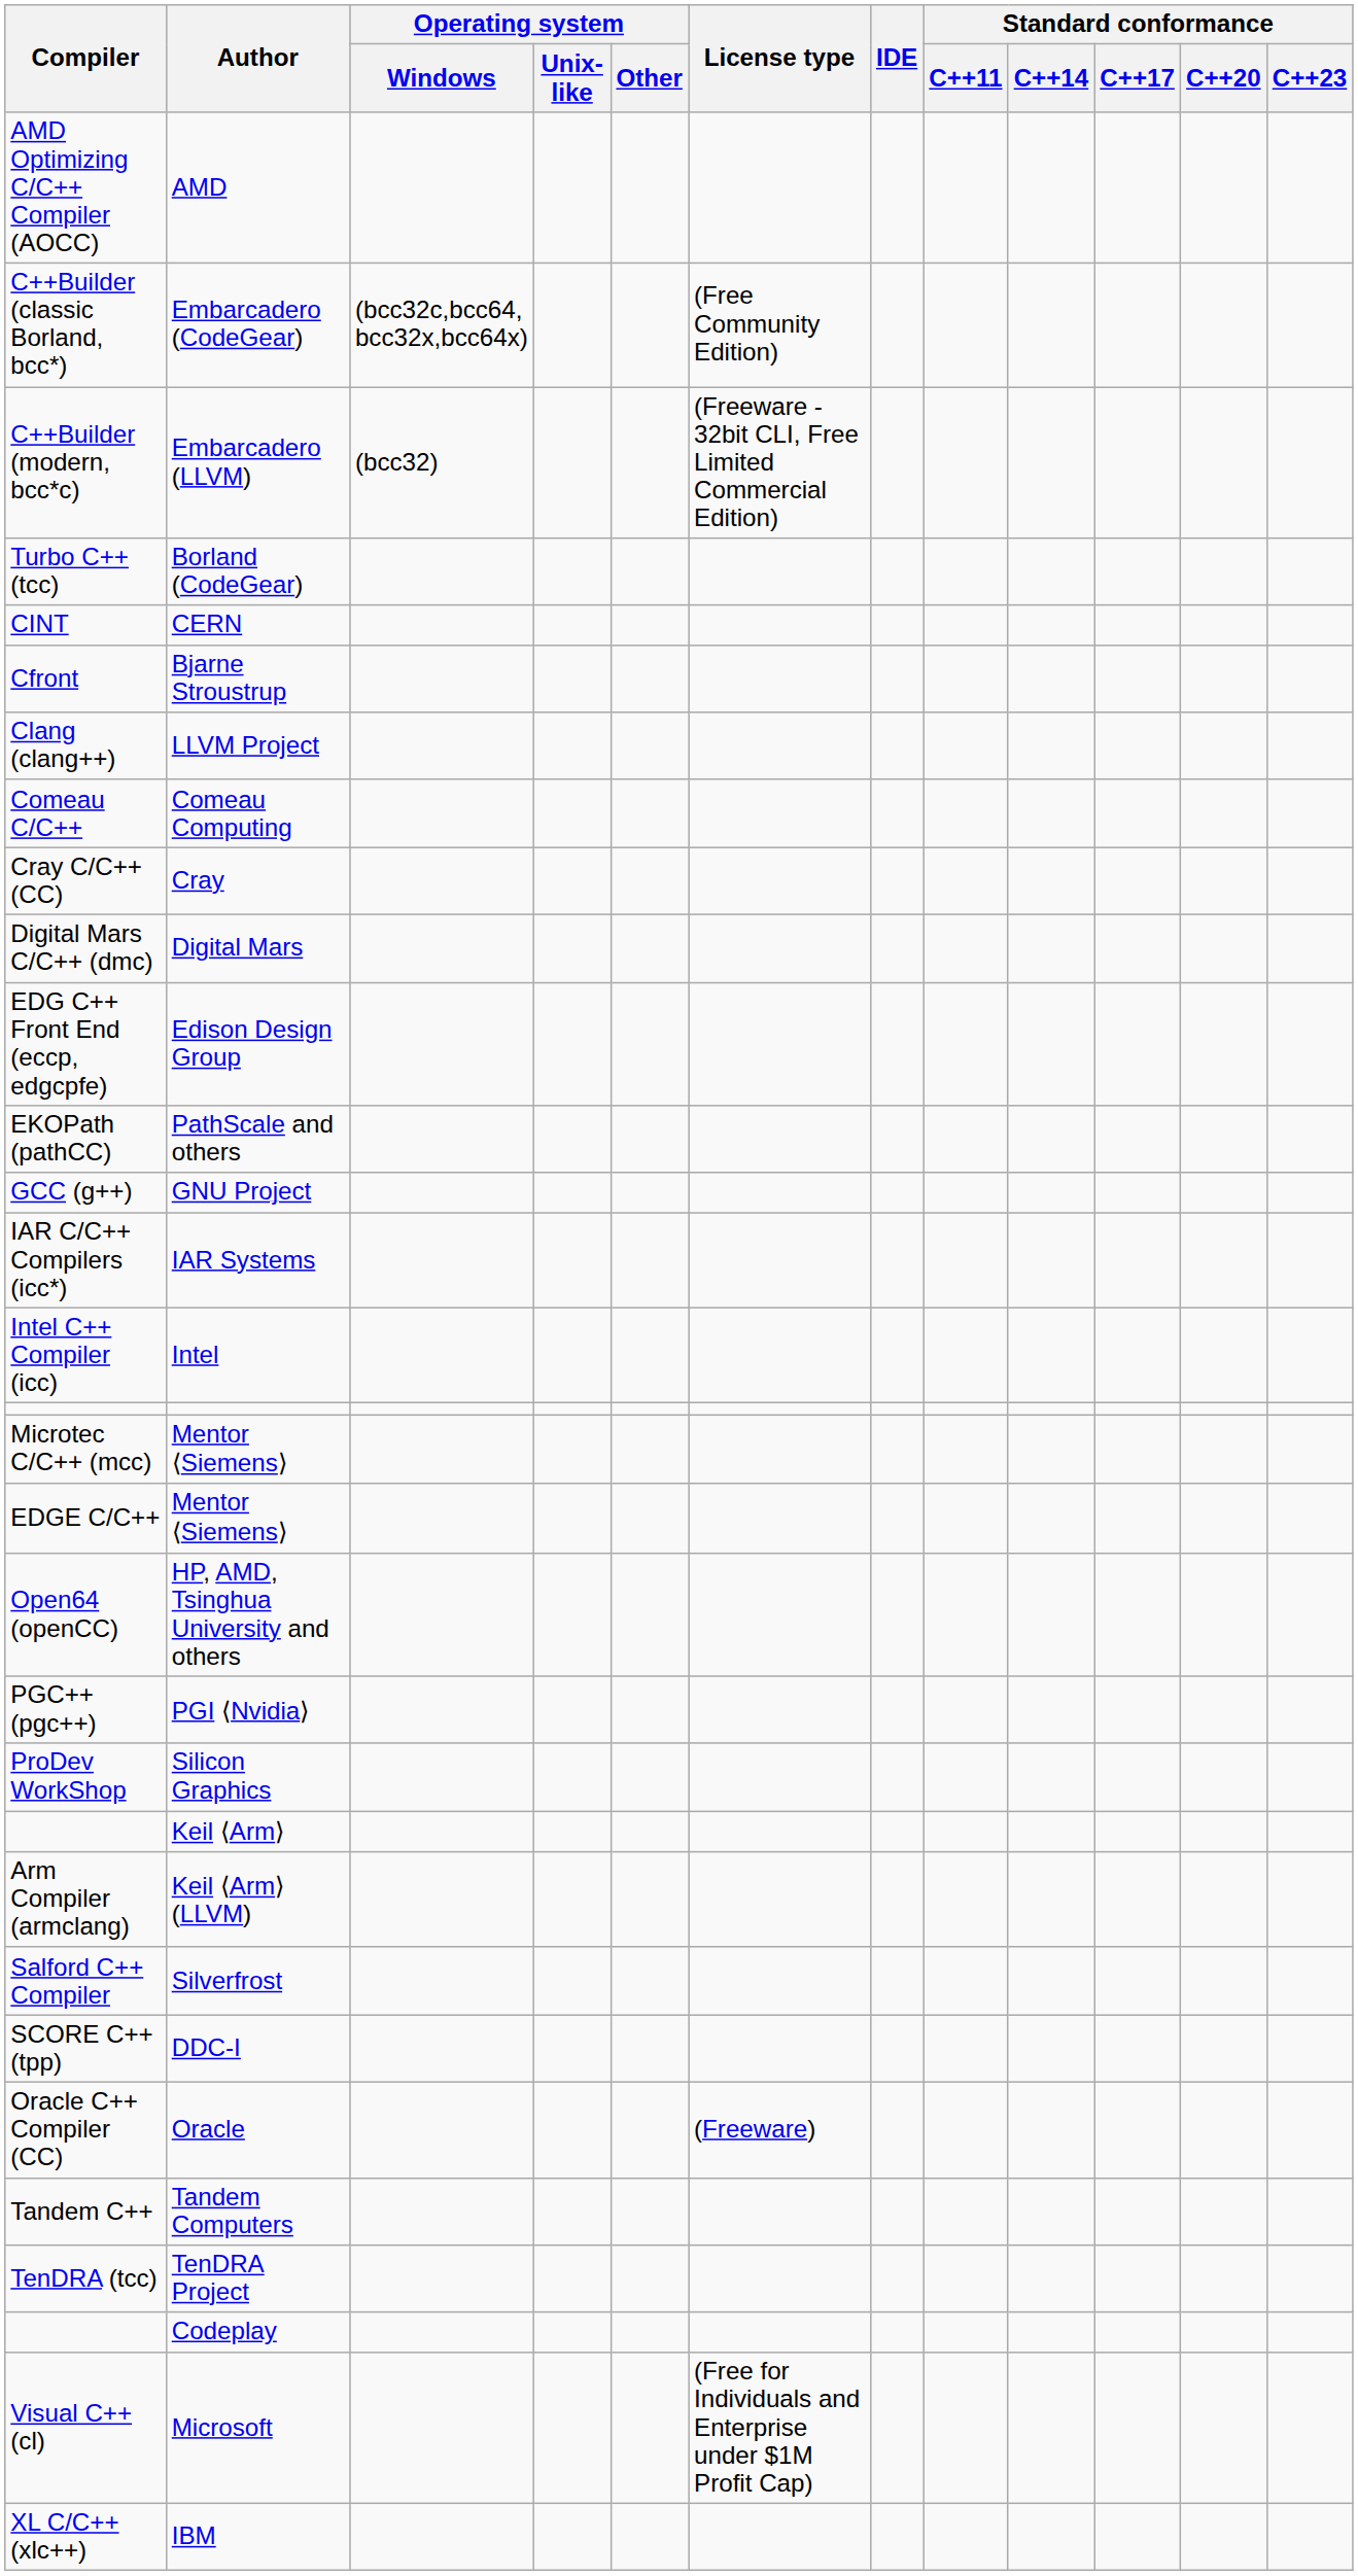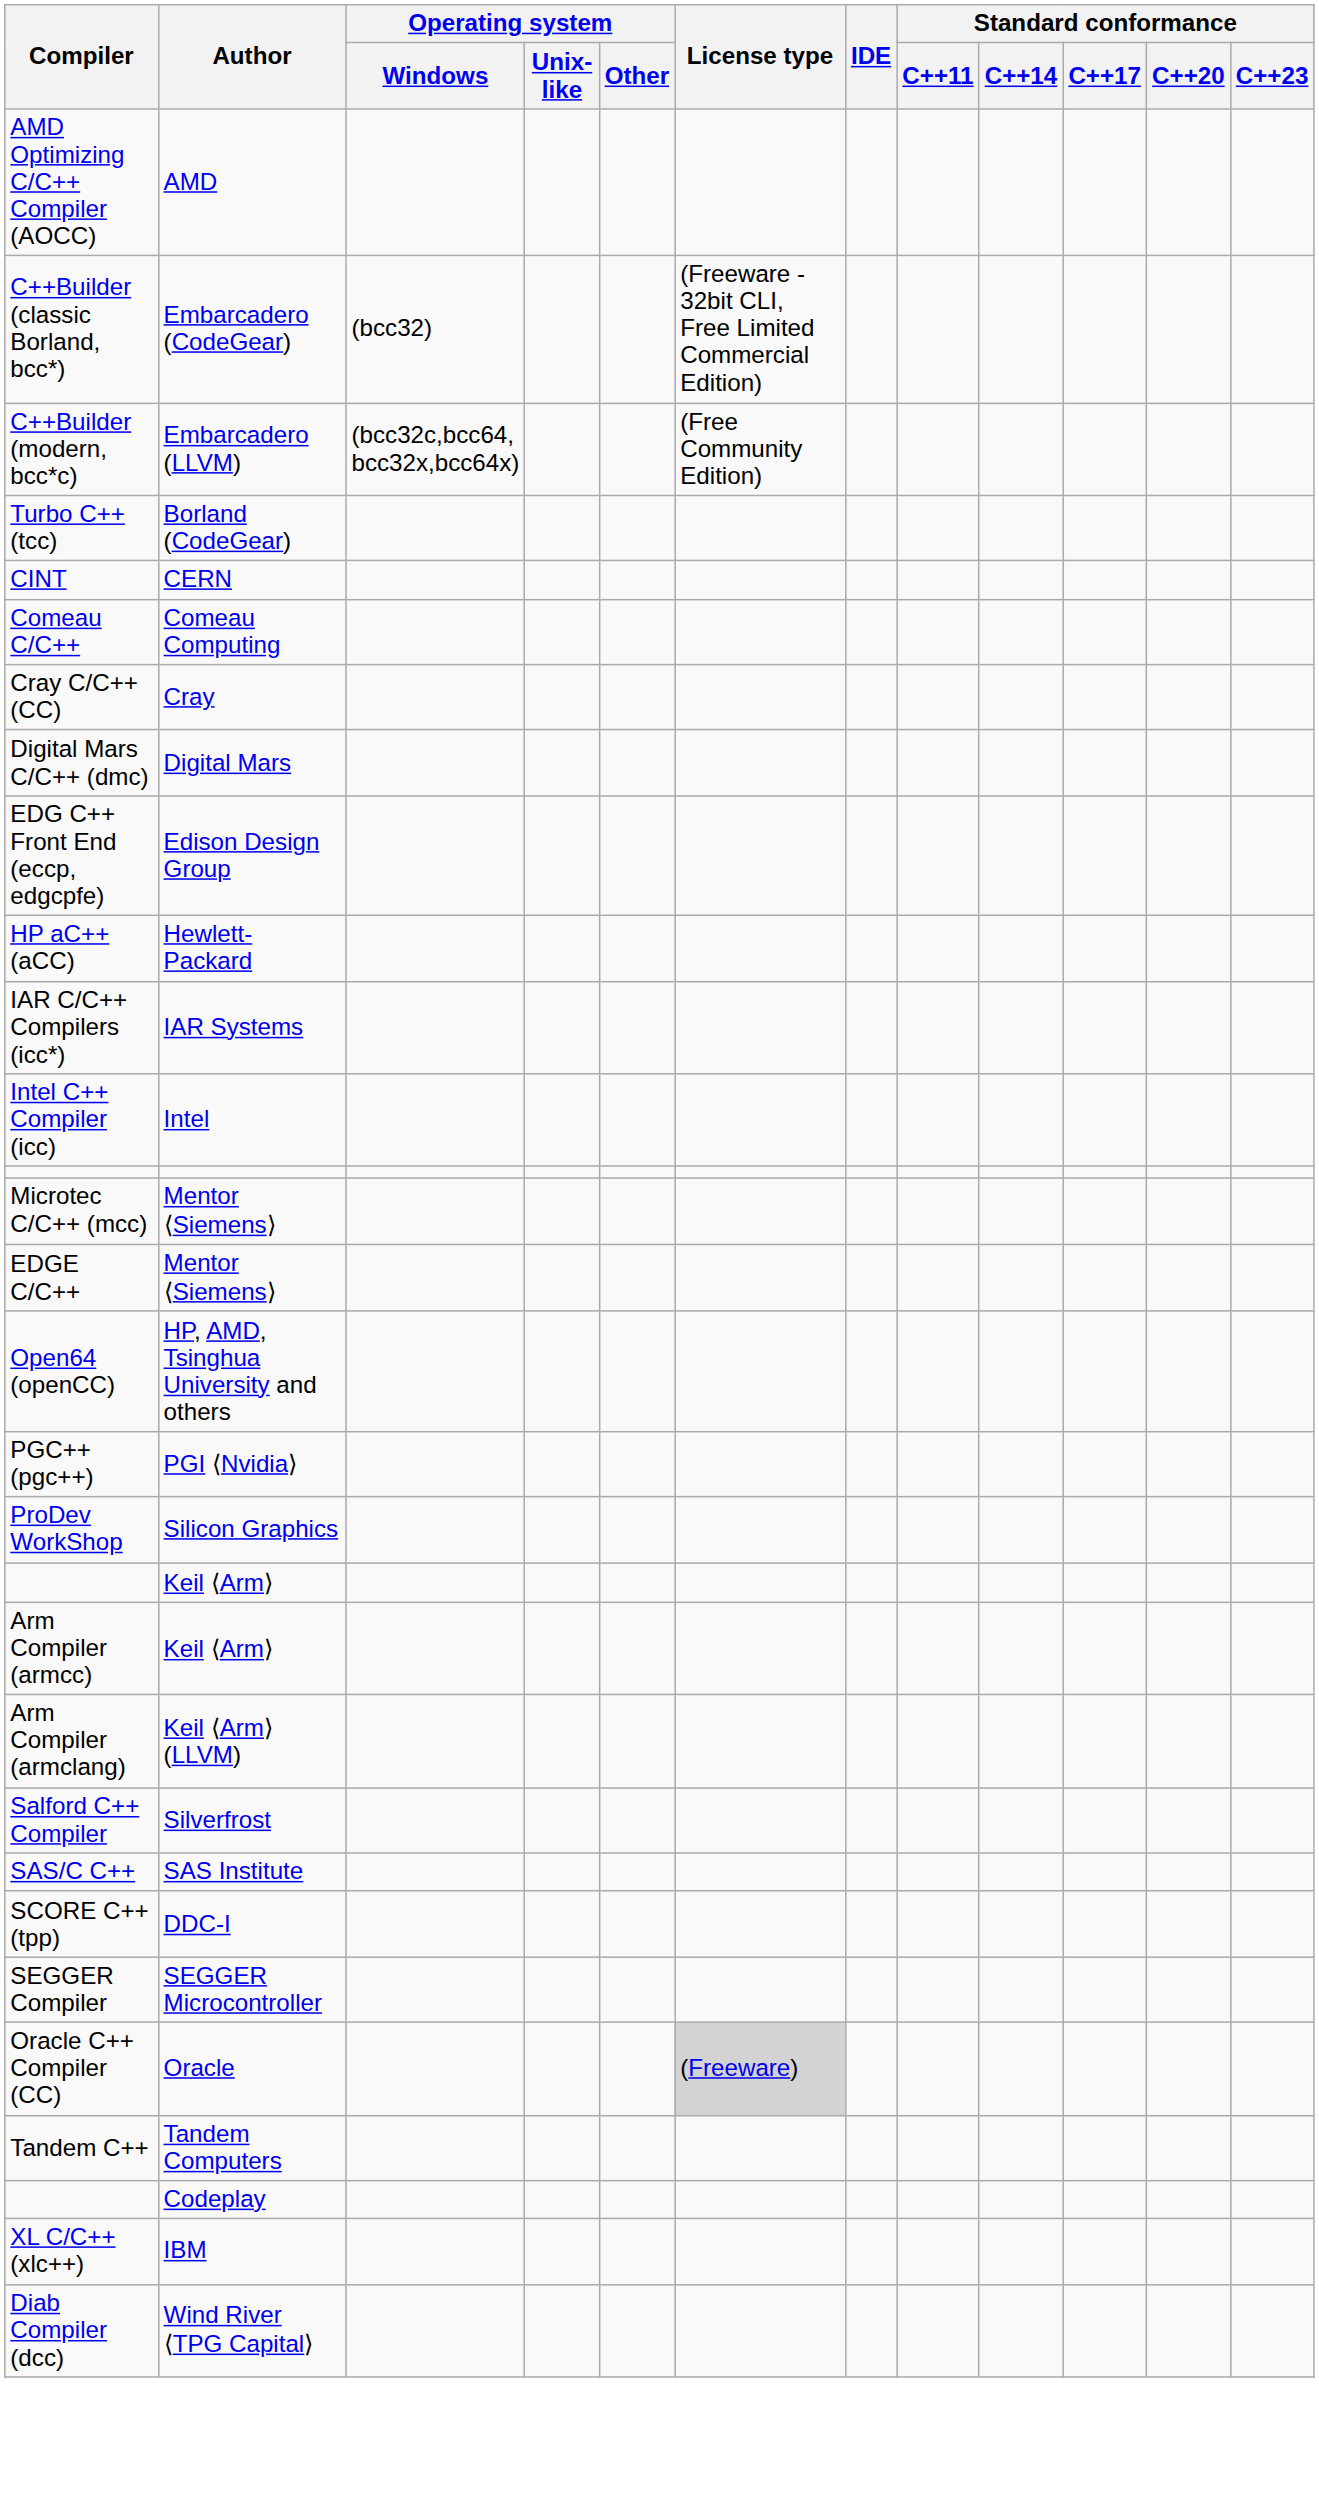C++Builder (classic Borland, bcc*) | Operating system / Windows: (bcc32c,bcc64, bcc32x,bcc64x) -> (bcc32)
C++Builder (classic Borland, bcc*) | License type: (Free Community Edition) -> (Freeware - 32bit CLI, Free Limited Commercial Edition)
C++Builder (modern, bcc*c) | Operating system / Windows: (bcc32) -> (bcc32c,bcc64, bcc32x,bcc64x)
C++Builder (modern, bcc*c) | License type: (Freeware - 32bit CLI, Free Limited Commercial Edition) -> (Free Community Edition)
- row: Cfront | Bjarne Stroustrup
- row: Clang (clang++) | LLVM Project
- row: EKOPath (pathCC) | PathScale and others
- row: GCC (g++) | GNU Project
+ row: HP aC++ (aCC) | Hewlett-Packard
+ row: Arm Compiler (armcc) | Keil ⟨Arm⟩
+ row: SAS/C C++ | SAS Institute
+ row: SEGGER Compiler | SEGGER Microcontroller
Oracle C++ Compiler (CC) | License type: no background -> lightgrey background
- row: TenDRA (tcc) | TenDRA Project
- row: Visual C++ (cl) | Microsoft | (Free for Individuals and Enterprise under $1M Profit Cap)
+ row: Diab Compiler (dcc) | Wind River ⟨TPG Capital⟩
